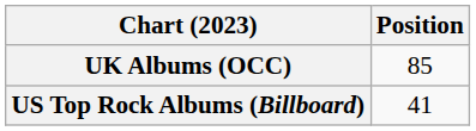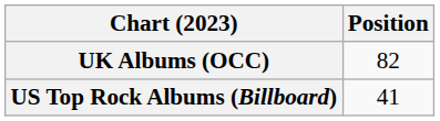UK Albums (OCC) | Position: 85 -> 82
